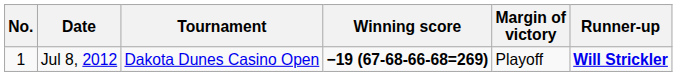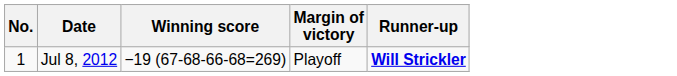- column: Tournament | Dakota Dunes Casino Open
Jul 8, 2012 | Winning score: bold -> normal
